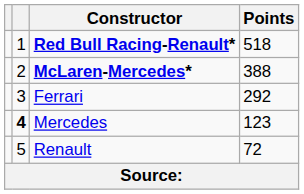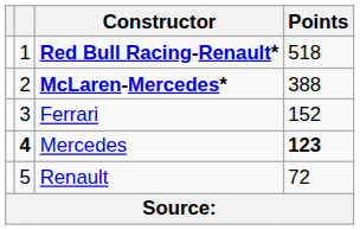Ferrari | Points: 292 -> 152
Mercedes | Points: normal -> bold
